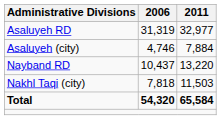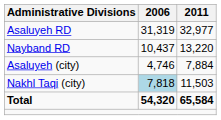rows swapped: Nayband RD <-> Asaluyeh (city)
Nakhl Taqi (city) | 2006: no background -> lightblue background
